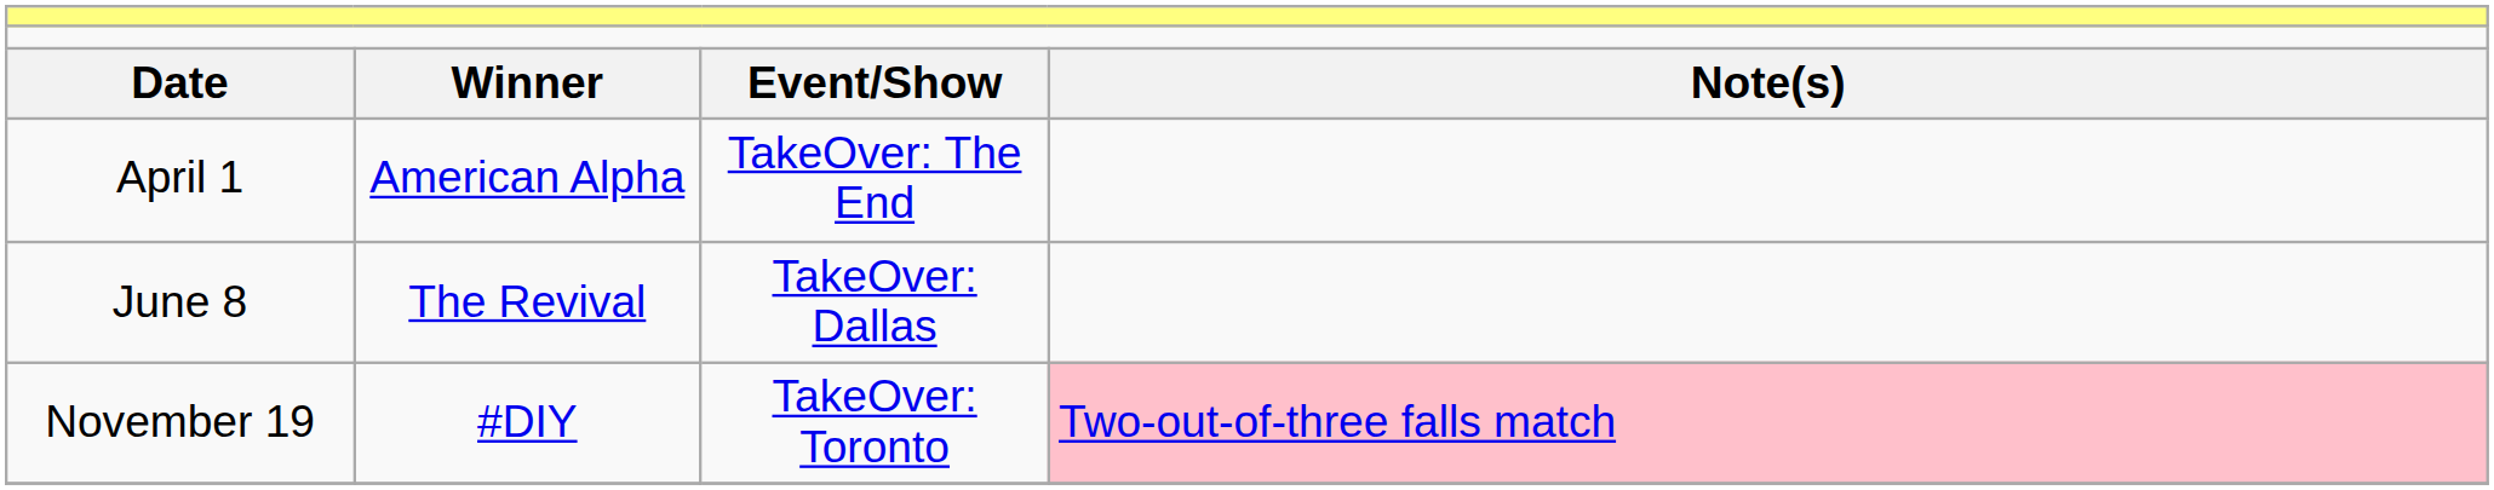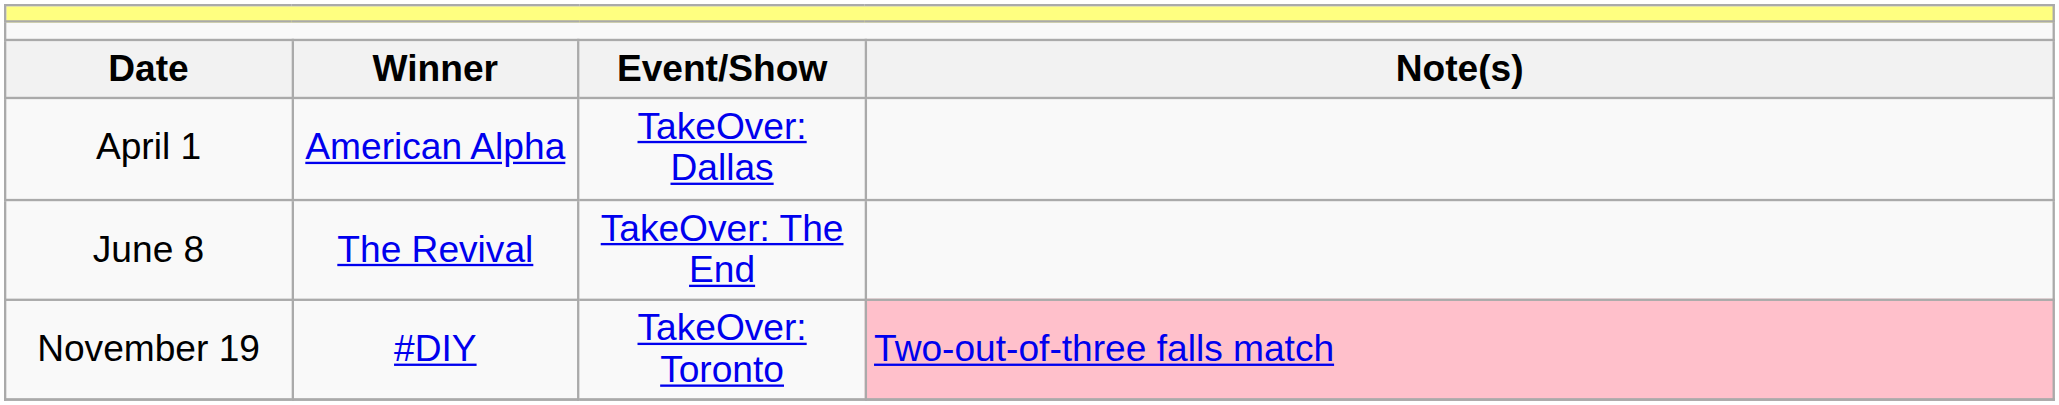April 1 | column 3: TakeOver: The End -> TakeOver: Dallas
June 8 | column 3: TakeOver: Dallas -> TakeOver: The End
